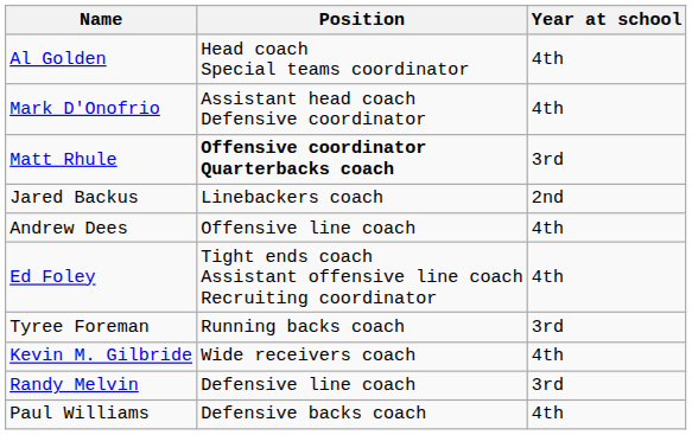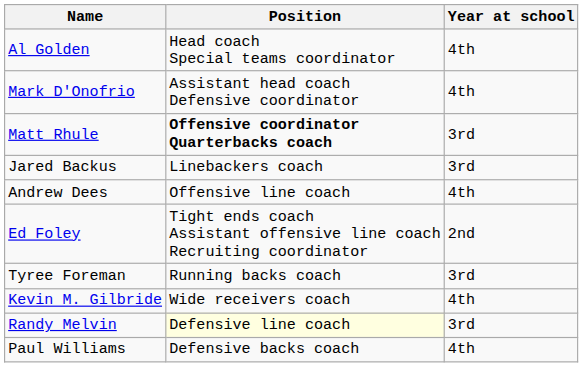Jared Backus | Year at school: 2nd -> 3rd
Ed Foley | Year at school: 4th -> 2nd
Randy Melvin | Position: no background -> lightyellow background
